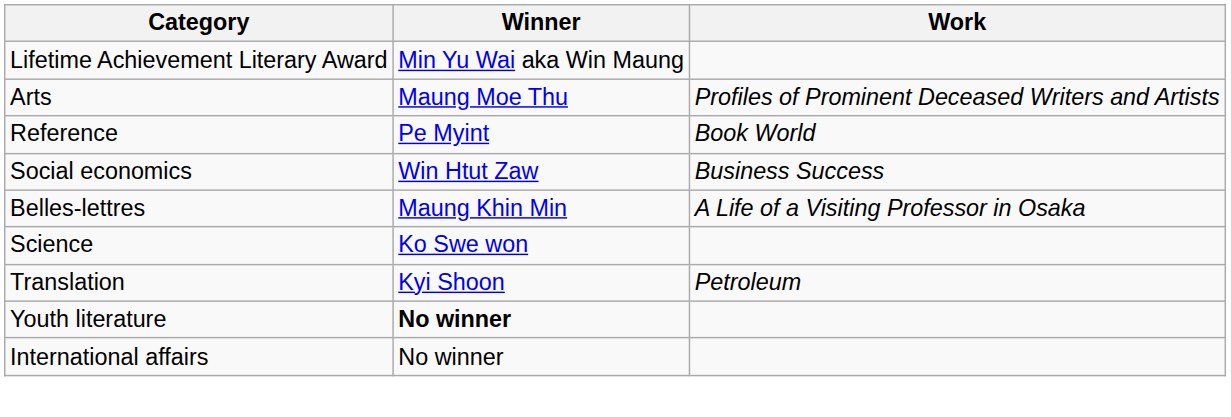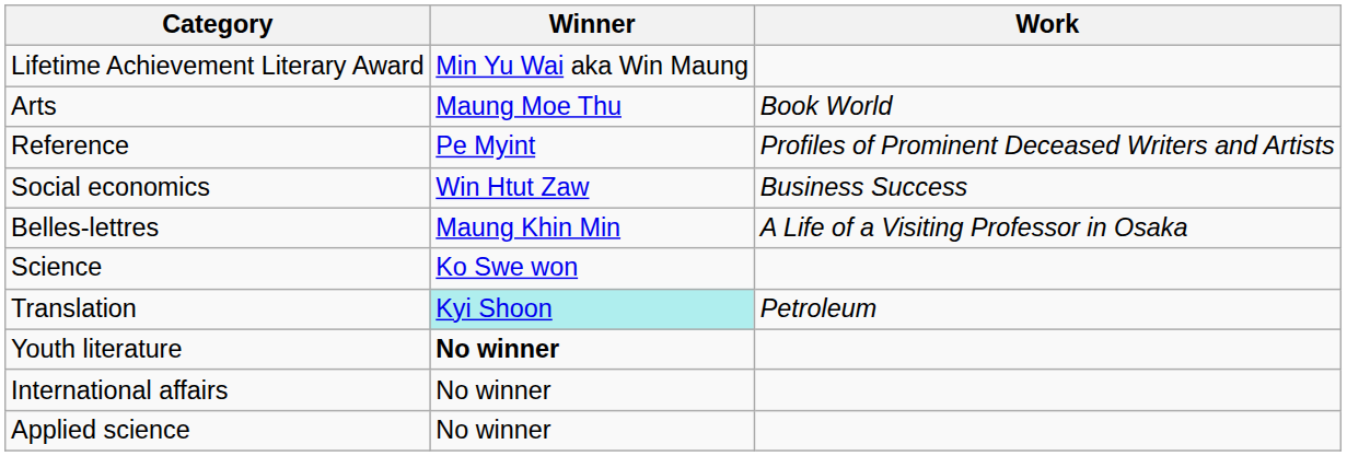Arts | Work: Profiles of Prominent Deceased Writers and Artists -> Book World
Reference | Work: Book World -> Profiles of Prominent Deceased Writers and Artists
Translation | Winner: no background -> paleturquoise background
+ row: Applied science | No winner
